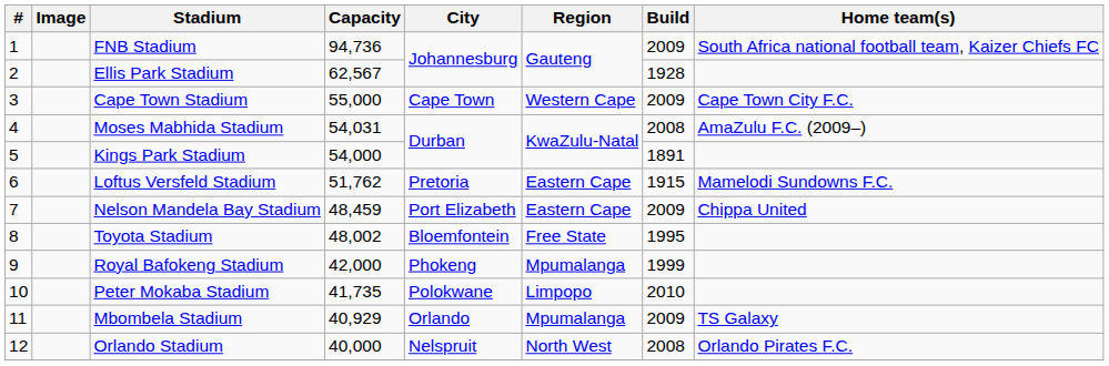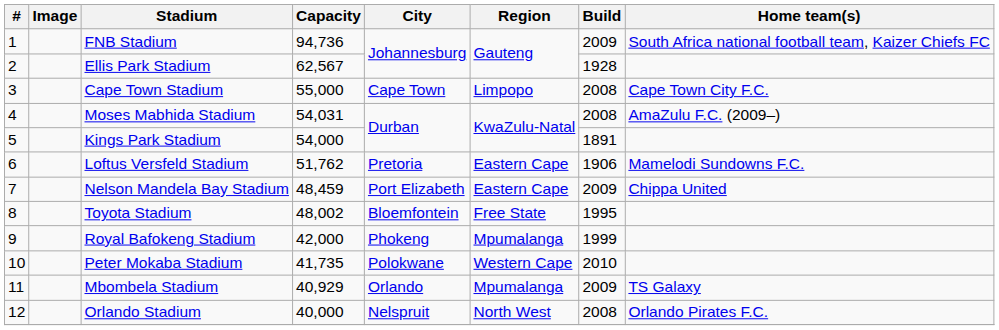Cape Town Stadium | Region: Western Cape -> Limpopo
Cape Town Stadium | Build: 2009 -> 2008
Loftus Versfeld Stadium | Build: 1915 -> 1906
Peter Mokaba Stadium | Region: Limpopo -> Western Cape
